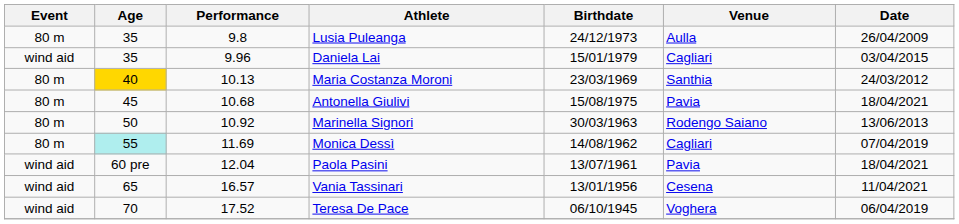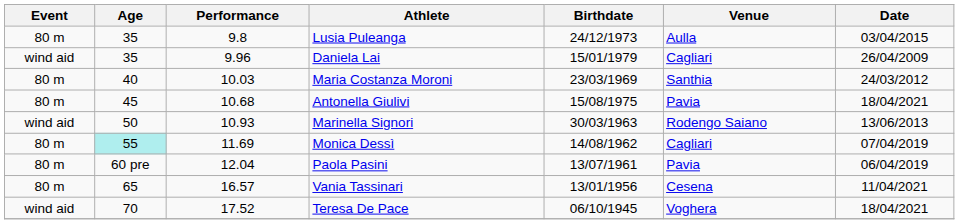Lusia Puleanga | Date: 26/04/2009 -> 03/04/2015
Daniela Lai | Date: 03/04/2015 -> 26/04/2009
Maria Costanza Moroni | Age: gold background -> no background
Maria Costanza Moroni | Performance: 10.13 -> 10.03
Marinella Signori | Event: 80 m -> wind aid
Marinella Signori | Performance: 10.92 -> 10.93
Paola Pasini | Event: wind aid -> 80 m
Paola Pasini | Date: 18/04/2021 -> 06/04/2019
Vania Tassinari | Event: wind aid -> 80 m
Teresa De Pace | Date: 06/04/2019 -> 18/04/2021
